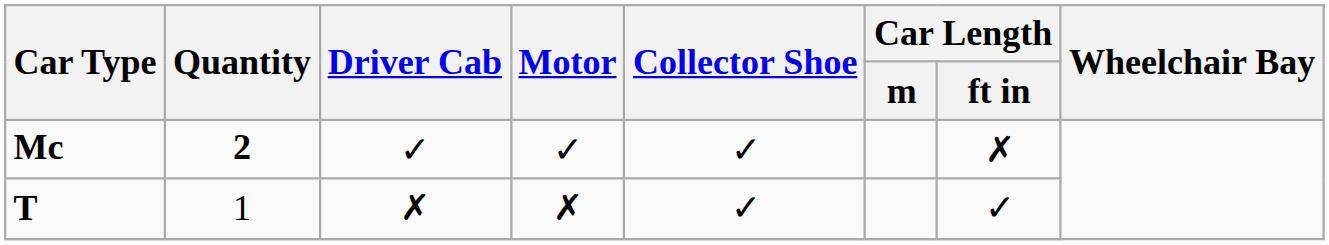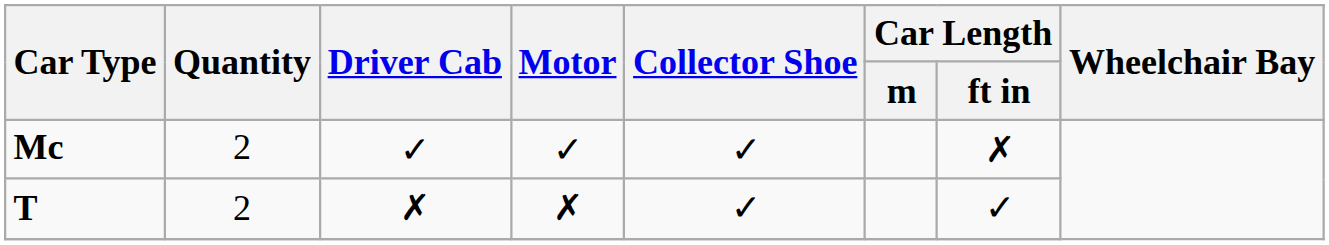Mc | Quantity: bold -> normal
T | Quantity: 1 -> 2
